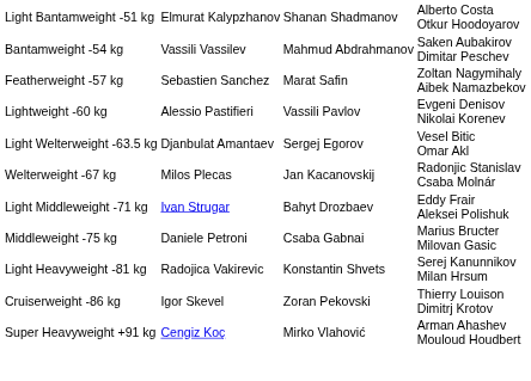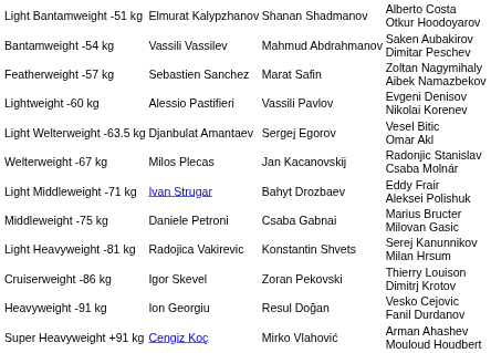+ row: Heavyweight -91 kg | Ion Georgiu | Resul Doğan | Vesko Cejovic Fanil Durdanov
